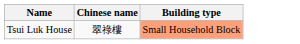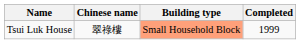+ column: Completed | 1999
